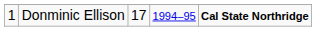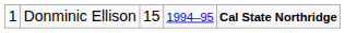Donminic Ellison | column 3: 17 -> 15
